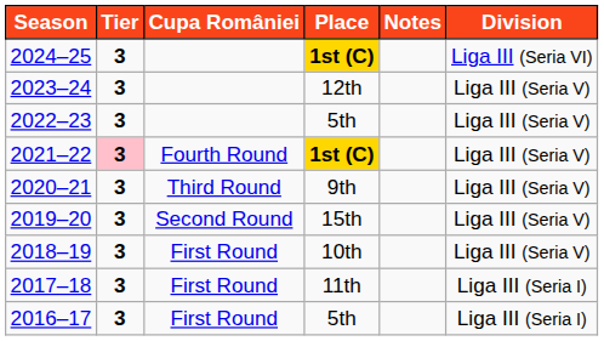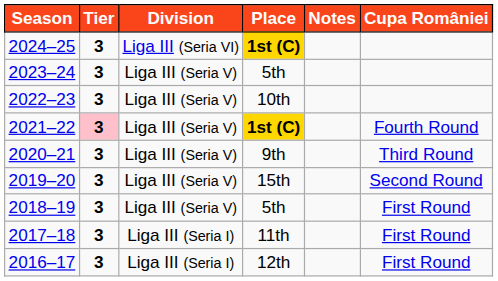columns swapped: Division <-> Cupa României
2023–24 | Place: 12th -> 5th
2022–23 | Place: 5th -> 10th
2018–19 | Place: 10th -> 5th
2016–17 | Place: 5th -> 12th
